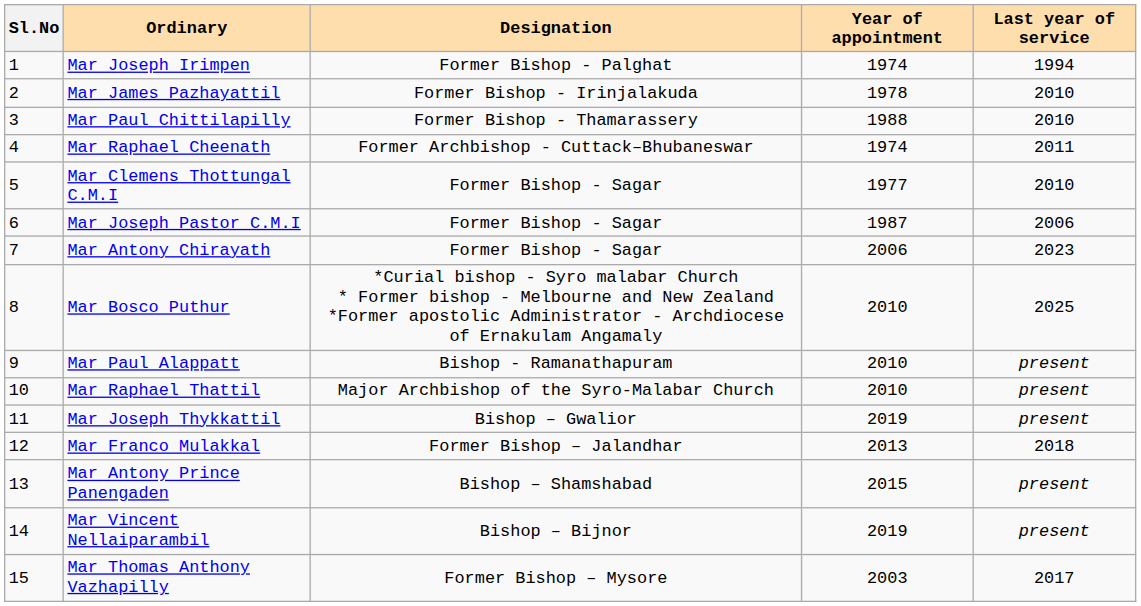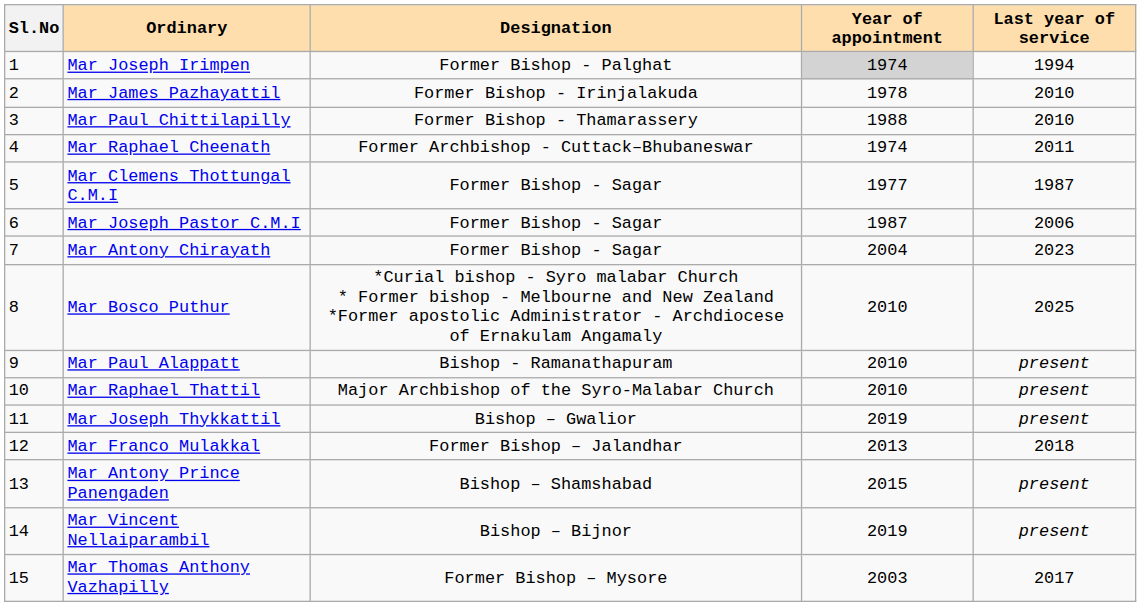Mar Joseph Irimpen | Year of appointment: no background -> lightgrey background
Mar Clemens Thottungal C.M.I | Last year of service: 2010 -> 1987
Mar Antony Chirayath | Year of appointment: 2006 -> 2004
